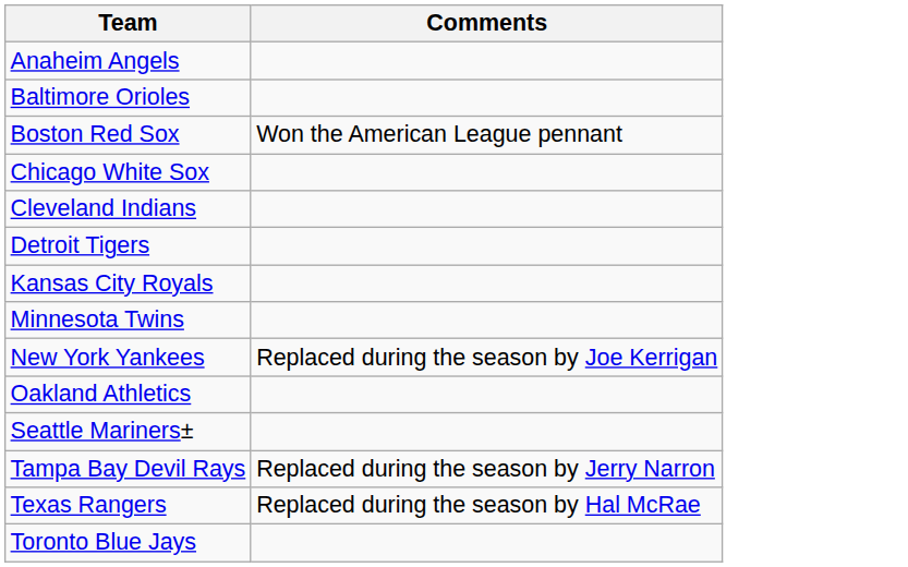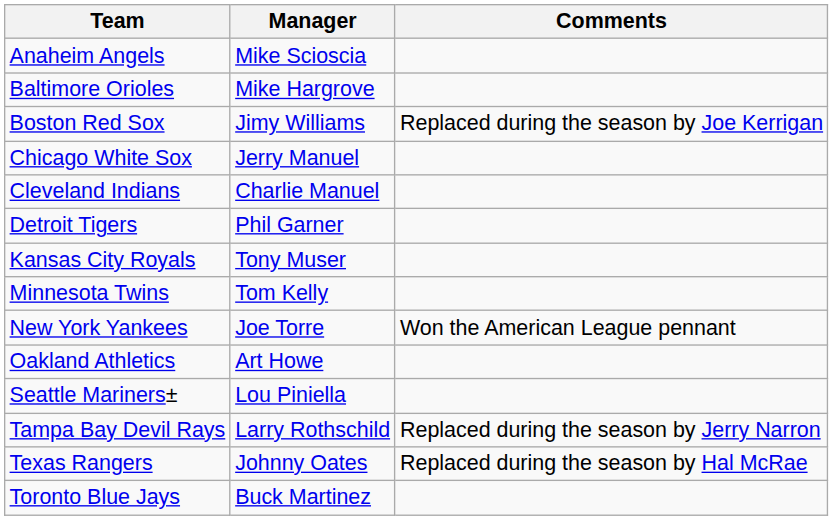+ column: Manager | Mike Scioscia | Mike Hargrove | Jimy Williams | Jerry Manuel | Charlie Manuel | Phil Garner | Tony Muser | Tom Kelly | Joe Torre | Art Howe | Lou Piniella | Larry Rothschild | Johnny Oates | Buck Martinez
Boston Red Sox | Comments: Won the American League pennant -> Replaced during the season by Joe Kerrigan
New York Yankees | Comments: Replaced during the season by Joe Kerrigan -> Won the American League pennant
